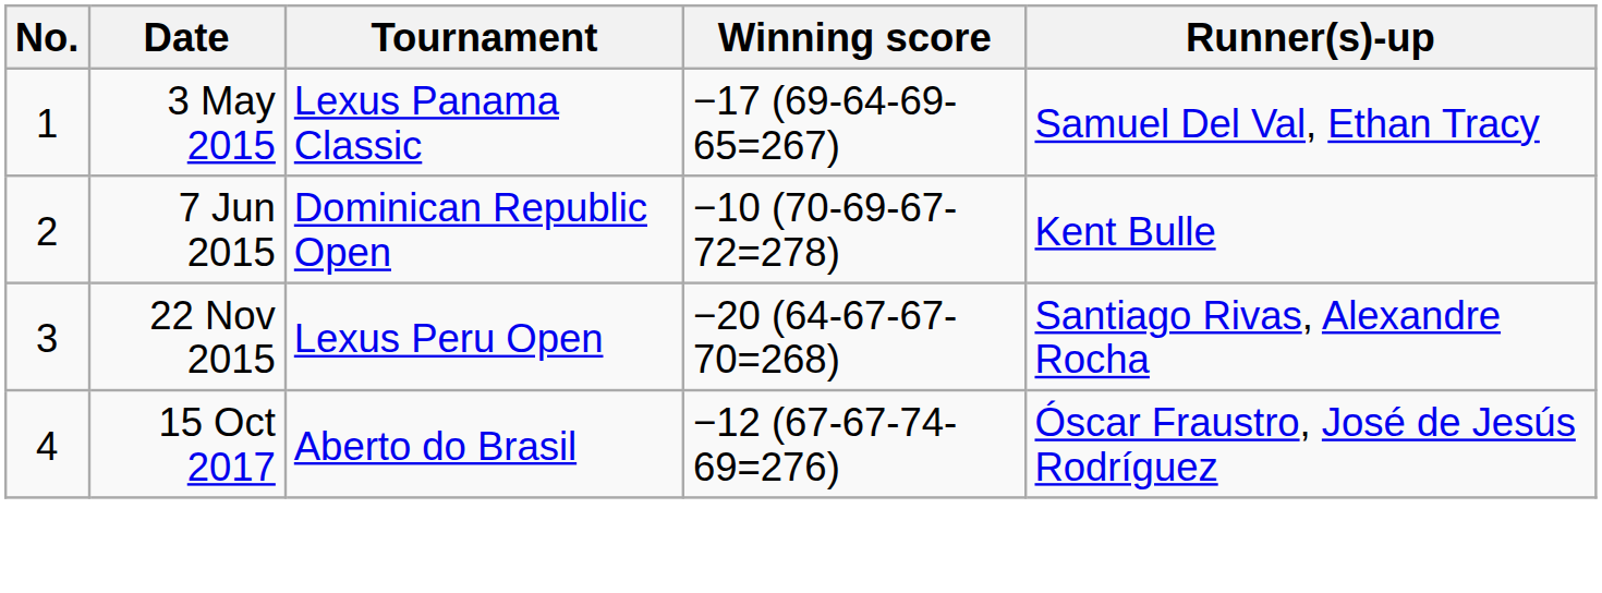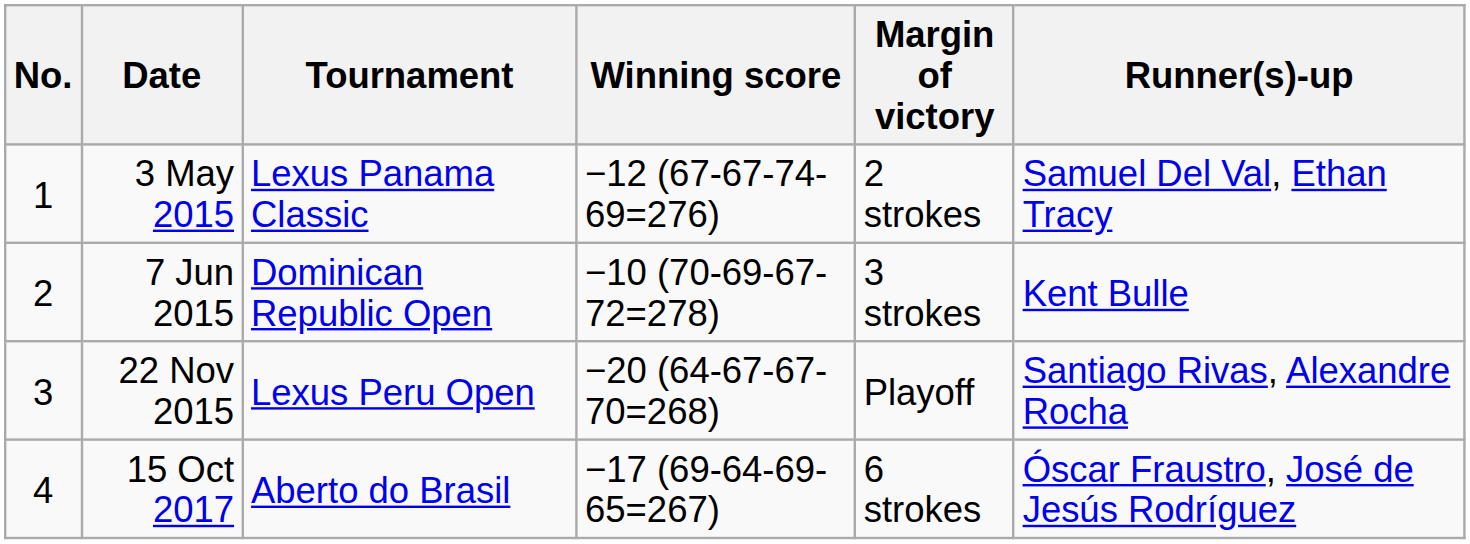+ column: Margin of victory | 2 strokes | 3 strokes | Playoff | 6 strokes
3 May 2015 | Winning score: −17 (69-64-69-65=267) -> −12 (67-67-74-69=276)
15 Oct 2017 | Winning score: −12 (67-67-74-69=276) -> −17 (69-64-69-65=267)
